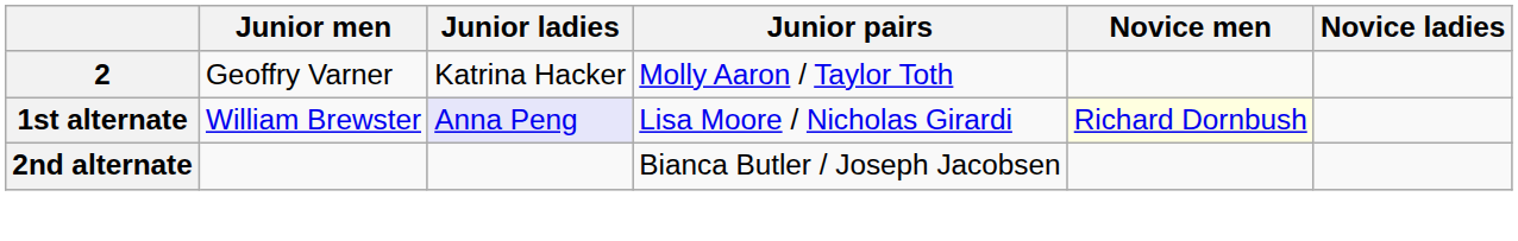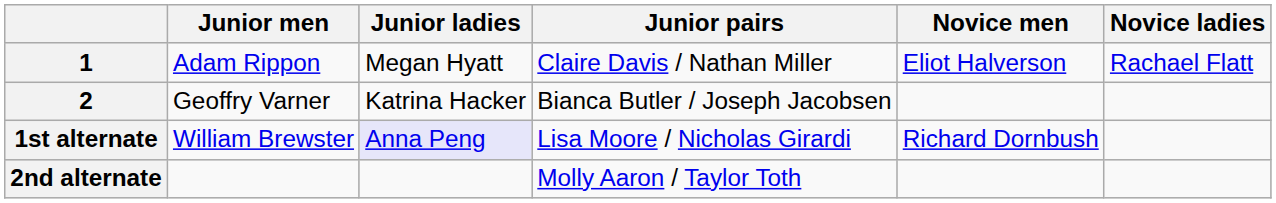+ row: 1 | Adam Rippon | Megan Hyatt | Claire Davis / Nathan Miller | Eliot Halverson | Rachael Flatt
2 | Junior pairs: Molly Aaron / Taylor Toth -> Bianca Butler / Joseph Jacobsen
1st alternate | Novice men: lightyellow background -> no background
2nd alternate | Junior pairs: Bianca Butler / Joseph Jacobsen -> Molly Aaron / Taylor Toth
